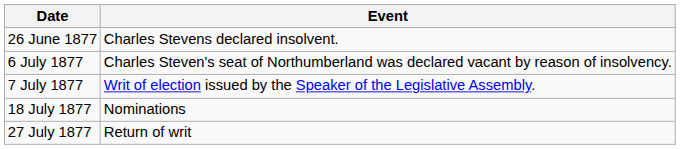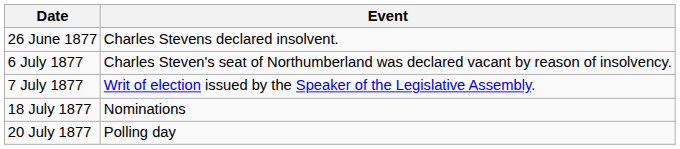+ row: 20 July 1877 | Polling day
- row: 27 July 1877 | Return of writ
